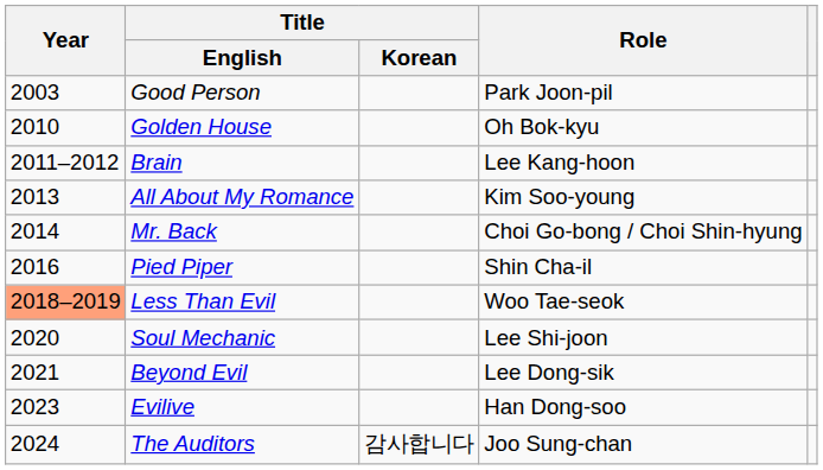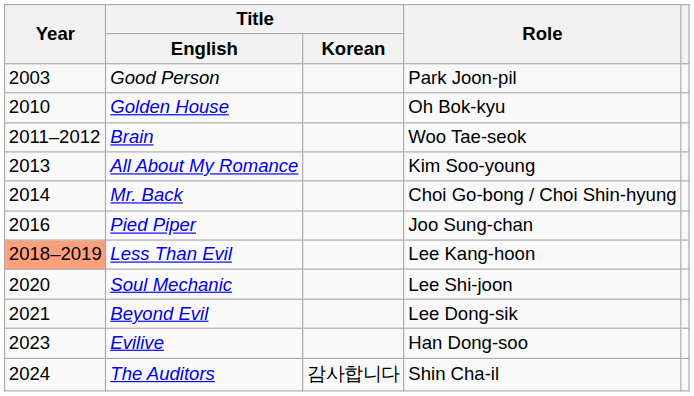Brain | Role: Lee Kang-hoon -> Woo Tae-seok
Pied Piper | Role: Shin Cha-il -> Joo Sung-chan
Less Than Evil | Role: Woo Tae-seok -> Lee Kang-hoon
The Auditors | Role: Joo Sung-chan -> Shin Cha-il
